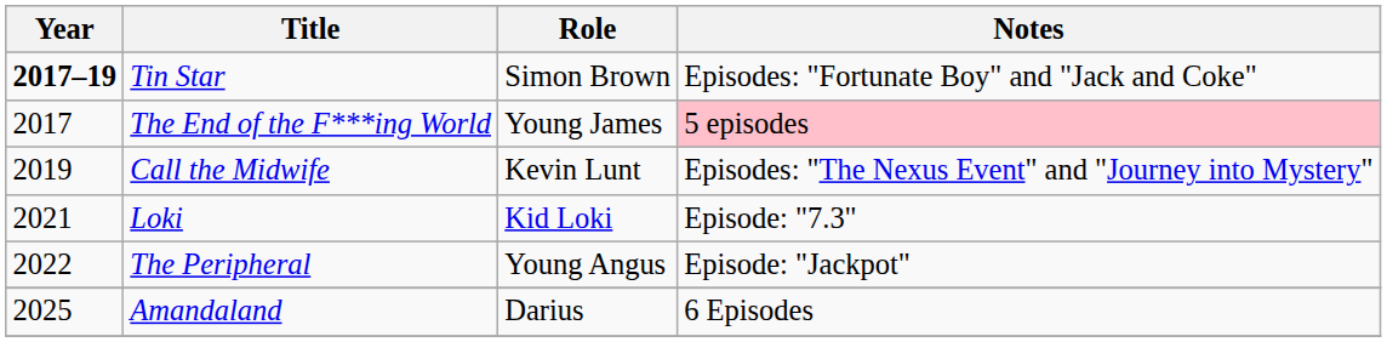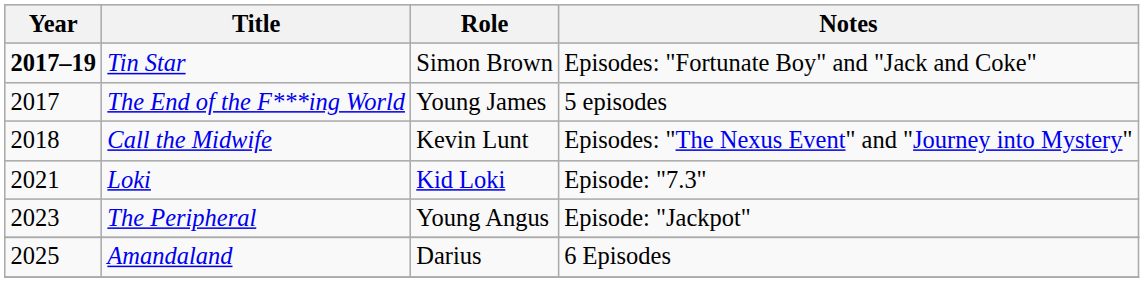The End of the F***ing World | Notes: pink background -> no background
Call the Midwife | Year: 2019 -> 2018
The Peripheral | Year: 2022 -> 2023
